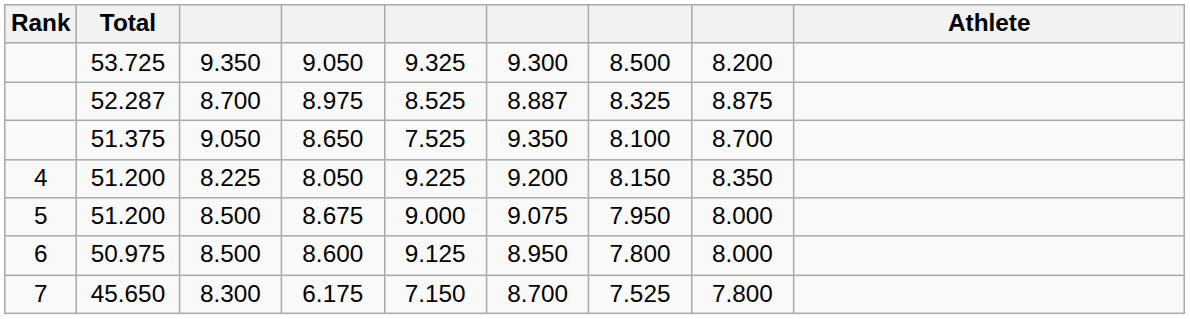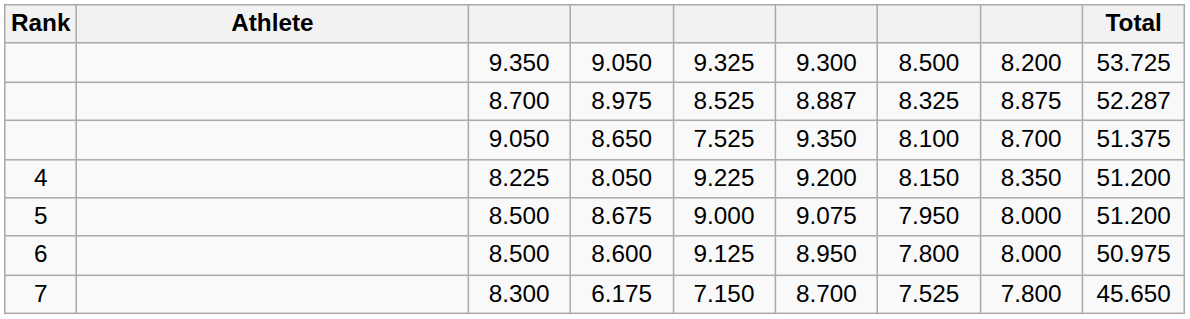columns swapped: Athlete <-> Total
